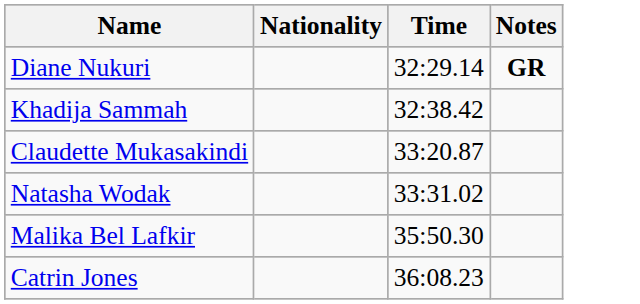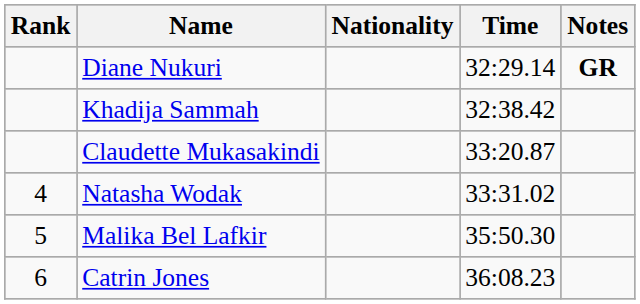+ column: Rank | 4 | 5 | 6
